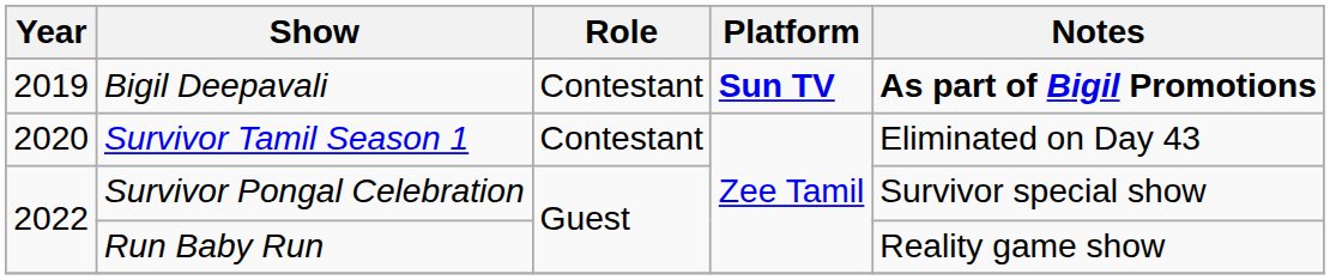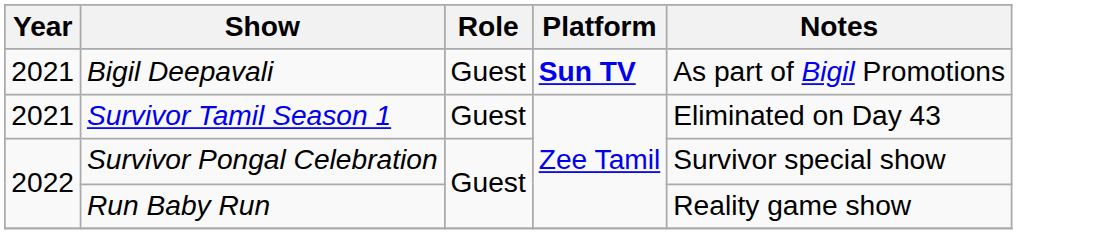Bigil Deepavali | Year: 2019 -> 2021
Bigil Deepavali | Role: Contestant -> Guest
Bigil Deepavali | Notes: bold -> normal
Survivor Tamil Season 1 | Year: 2020 -> 2021
Survivor Tamil Season 1 | Role: Contestant -> Guest
